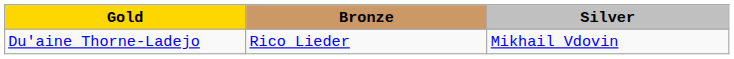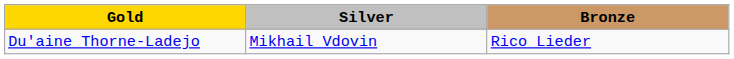columns swapped: Silver <-> Bronze
